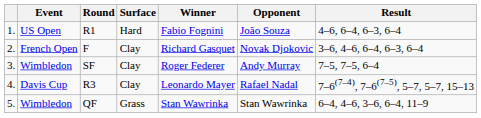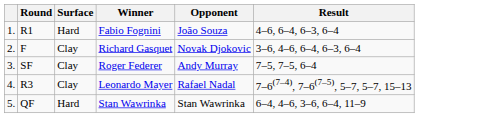- column: Event | US Open | French Open | Wimbledon | Davis Cup | Wimbledon
5. | Surface: Grass -> Hard
